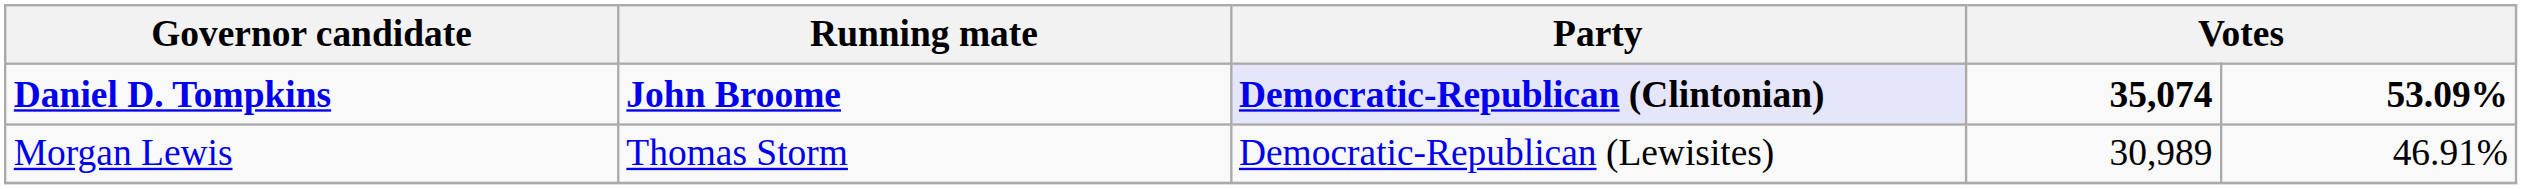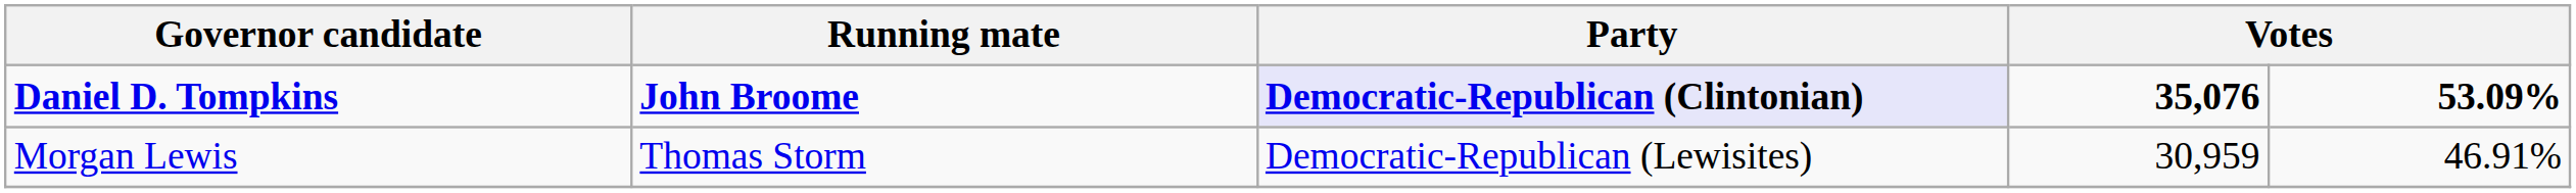Daniel D. Tompkins | column 4: 35,074 -> 35,076
Morgan Lewis | column 4: 30,989 -> 30,959
